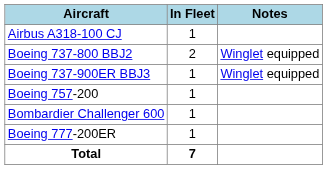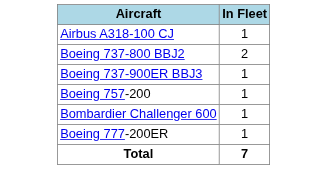- column: Notes | Winglet equipped | Winglet equipped
